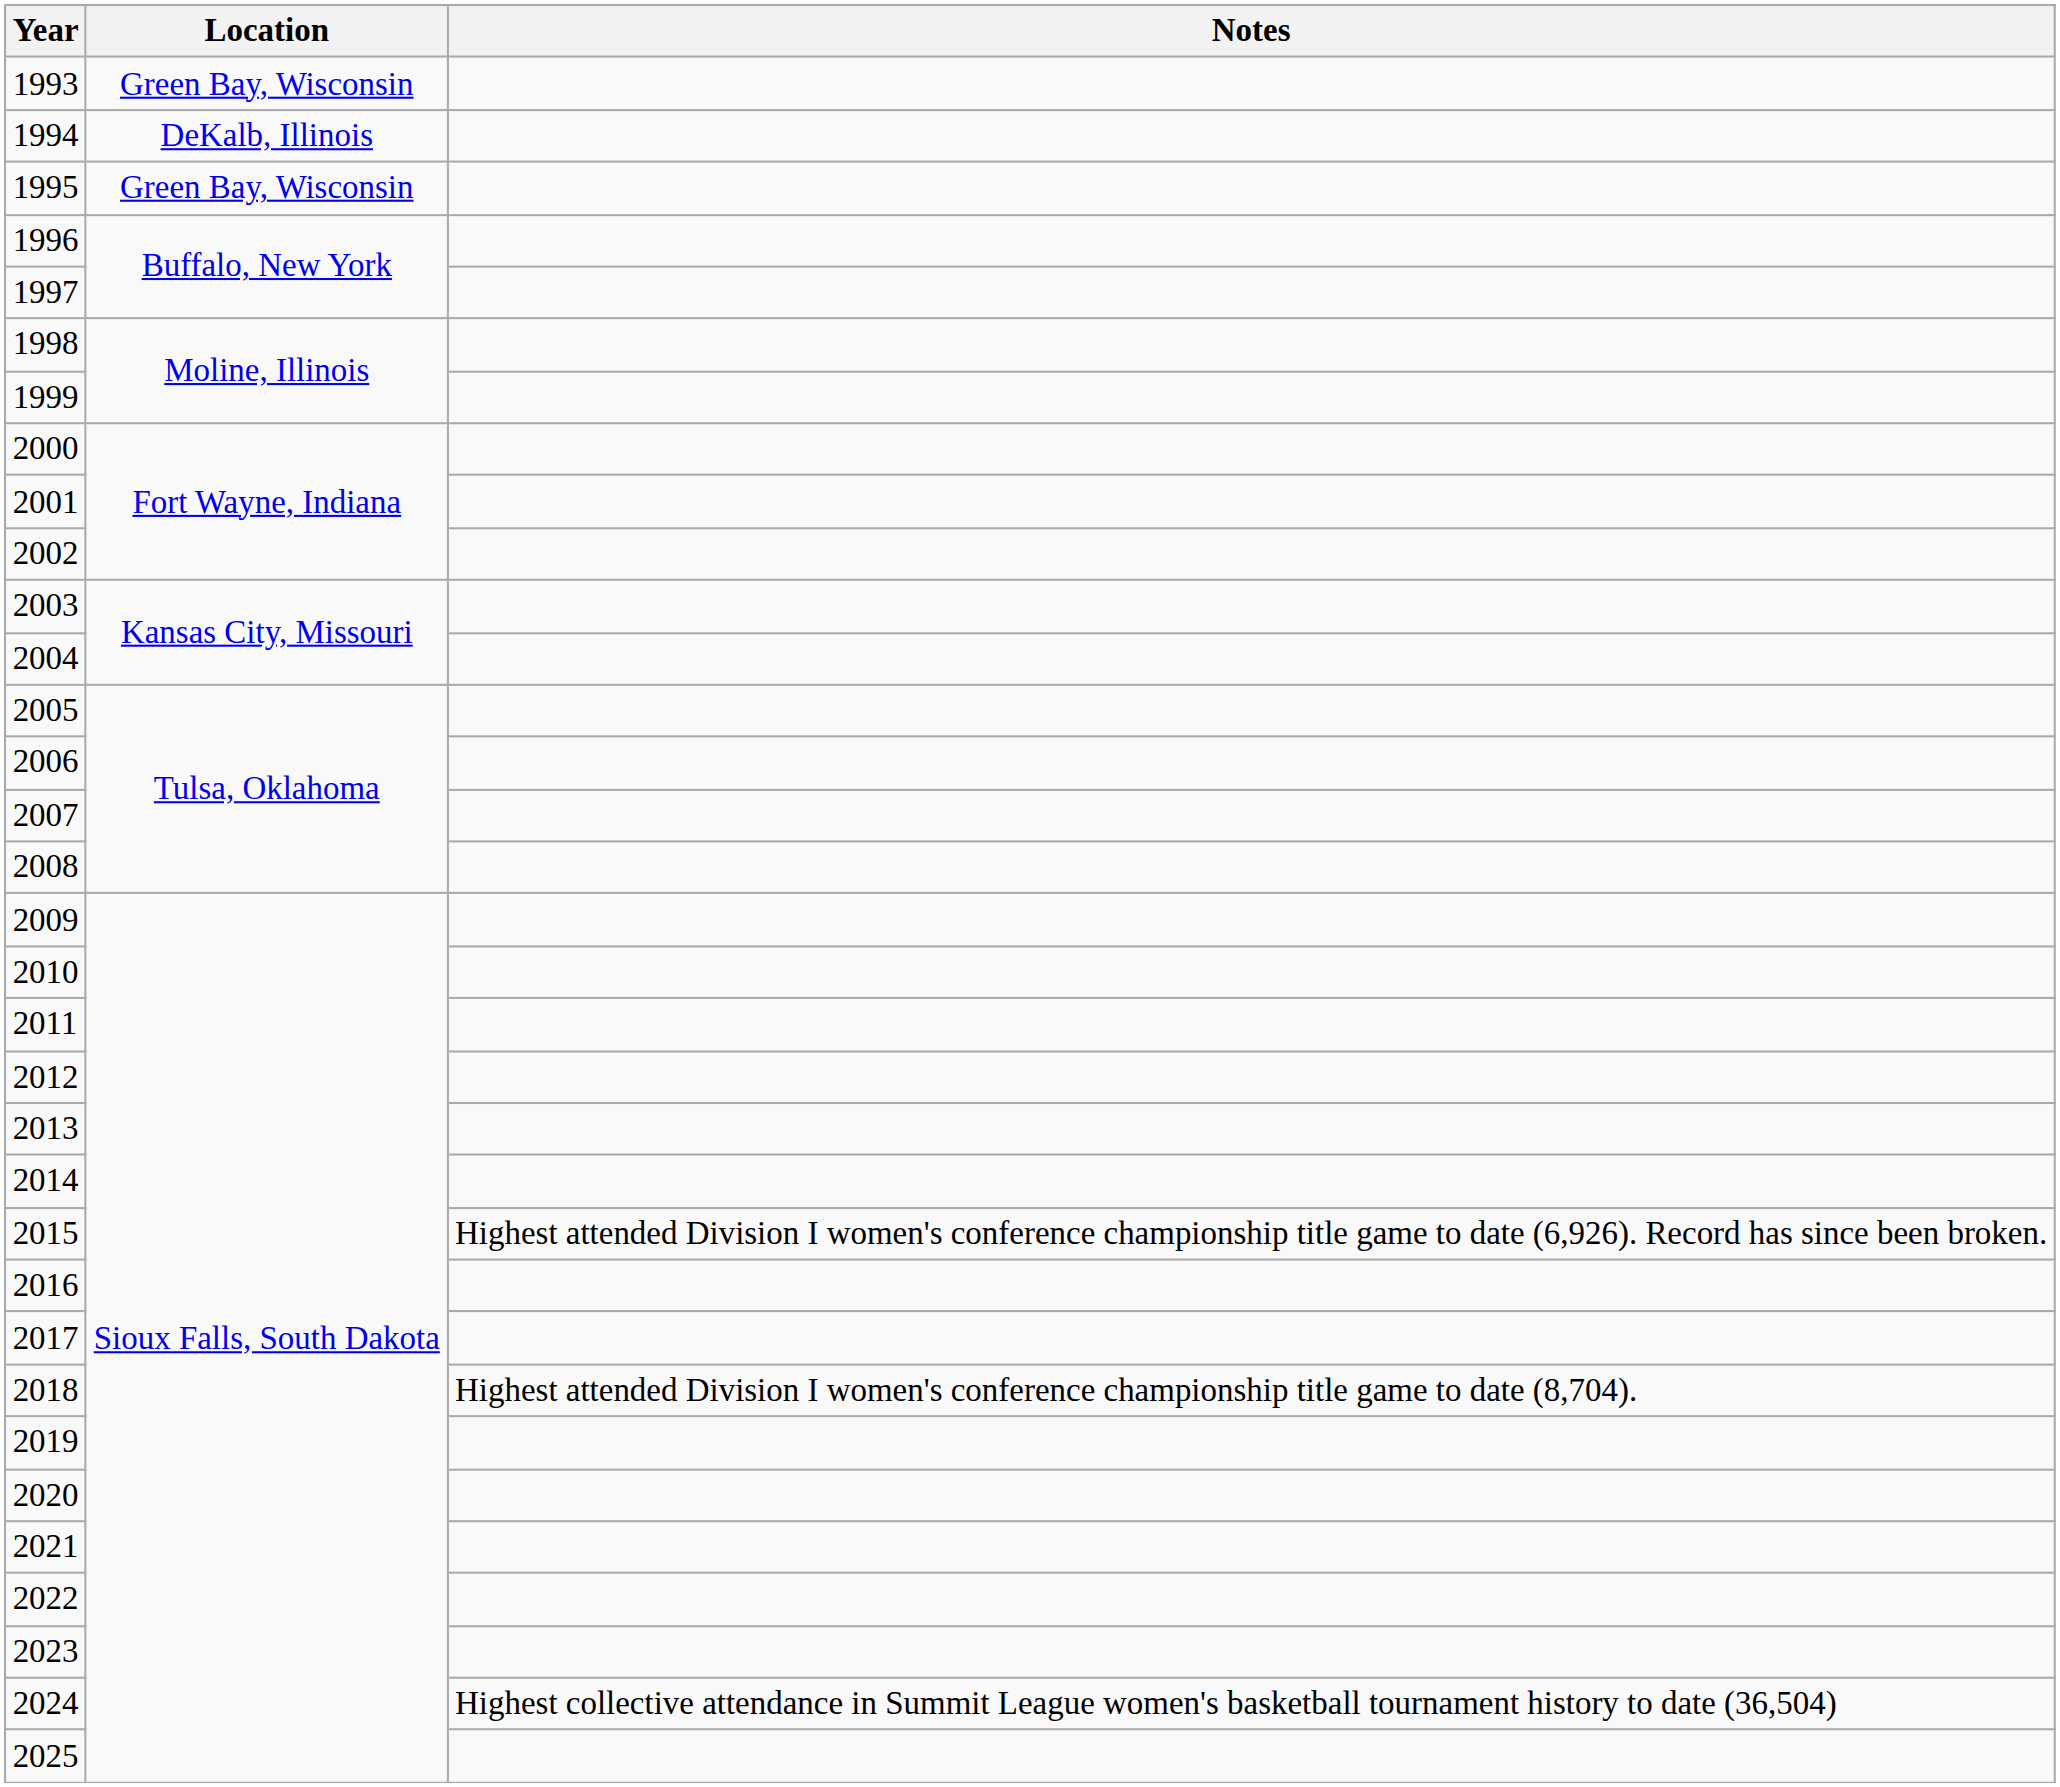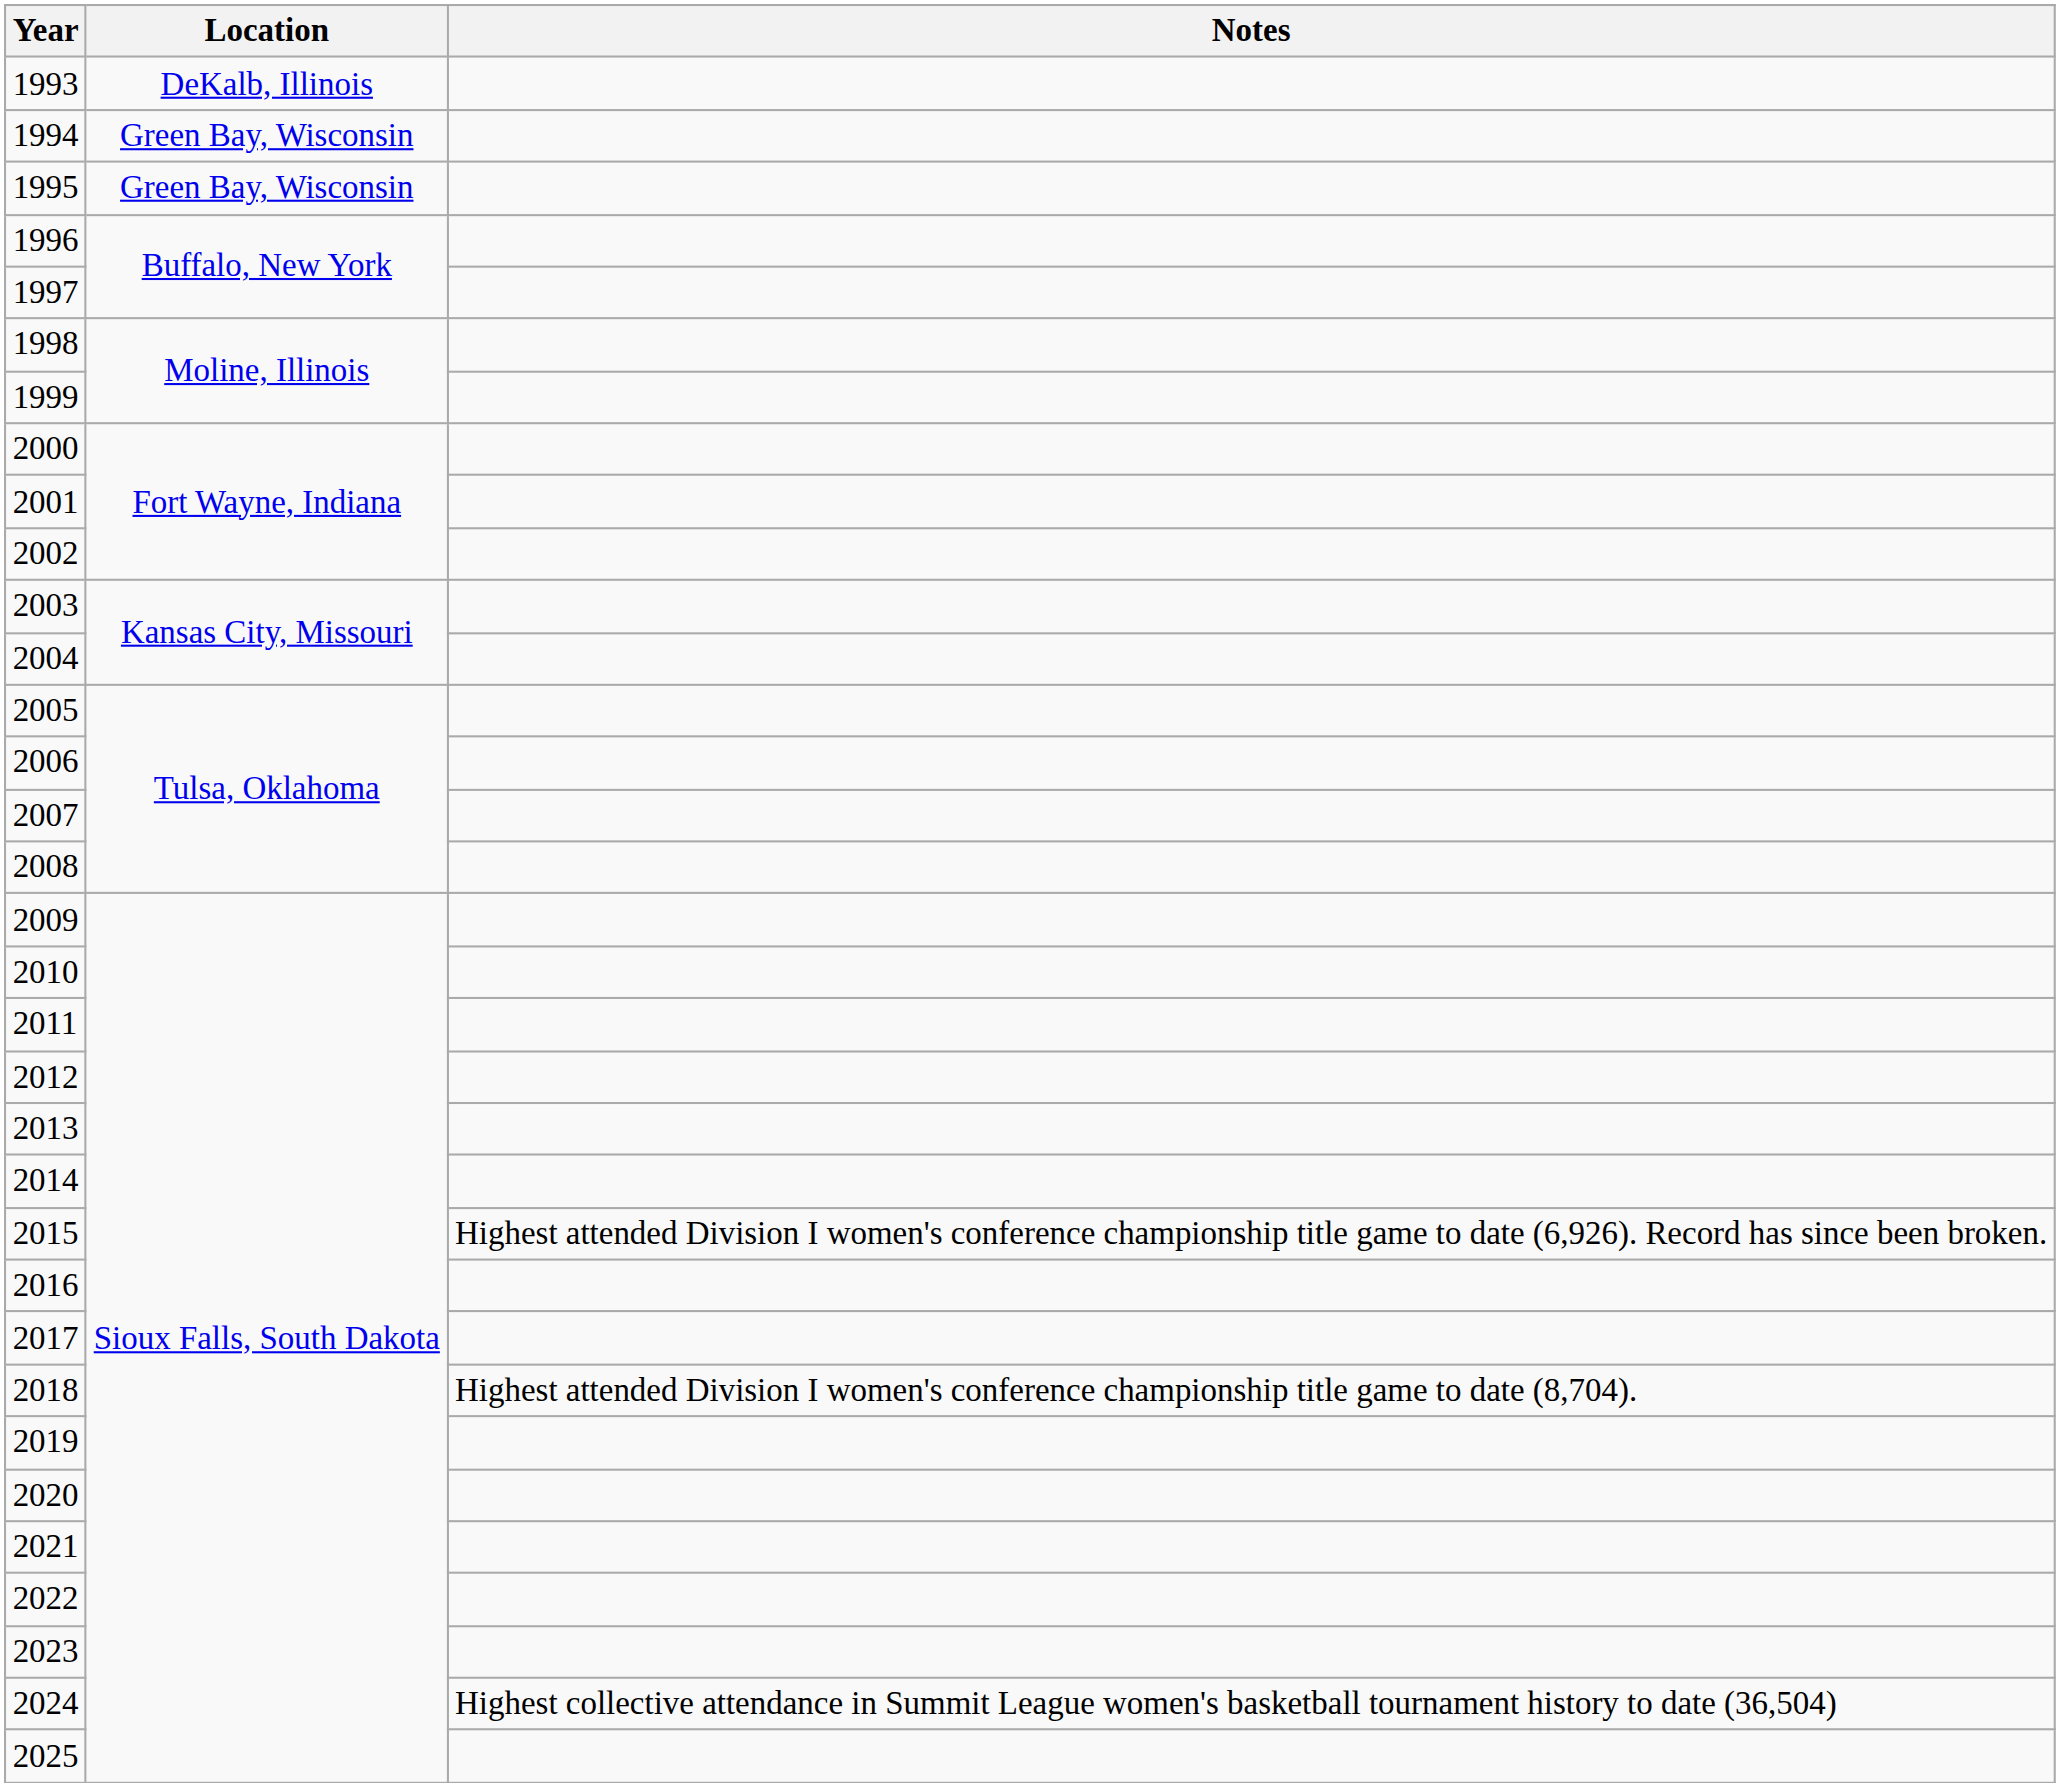1993 | Location: Green Bay, Wisconsin -> DeKalb, Illinois
1994 | Location: DeKalb, Illinois -> Green Bay, Wisconsin
